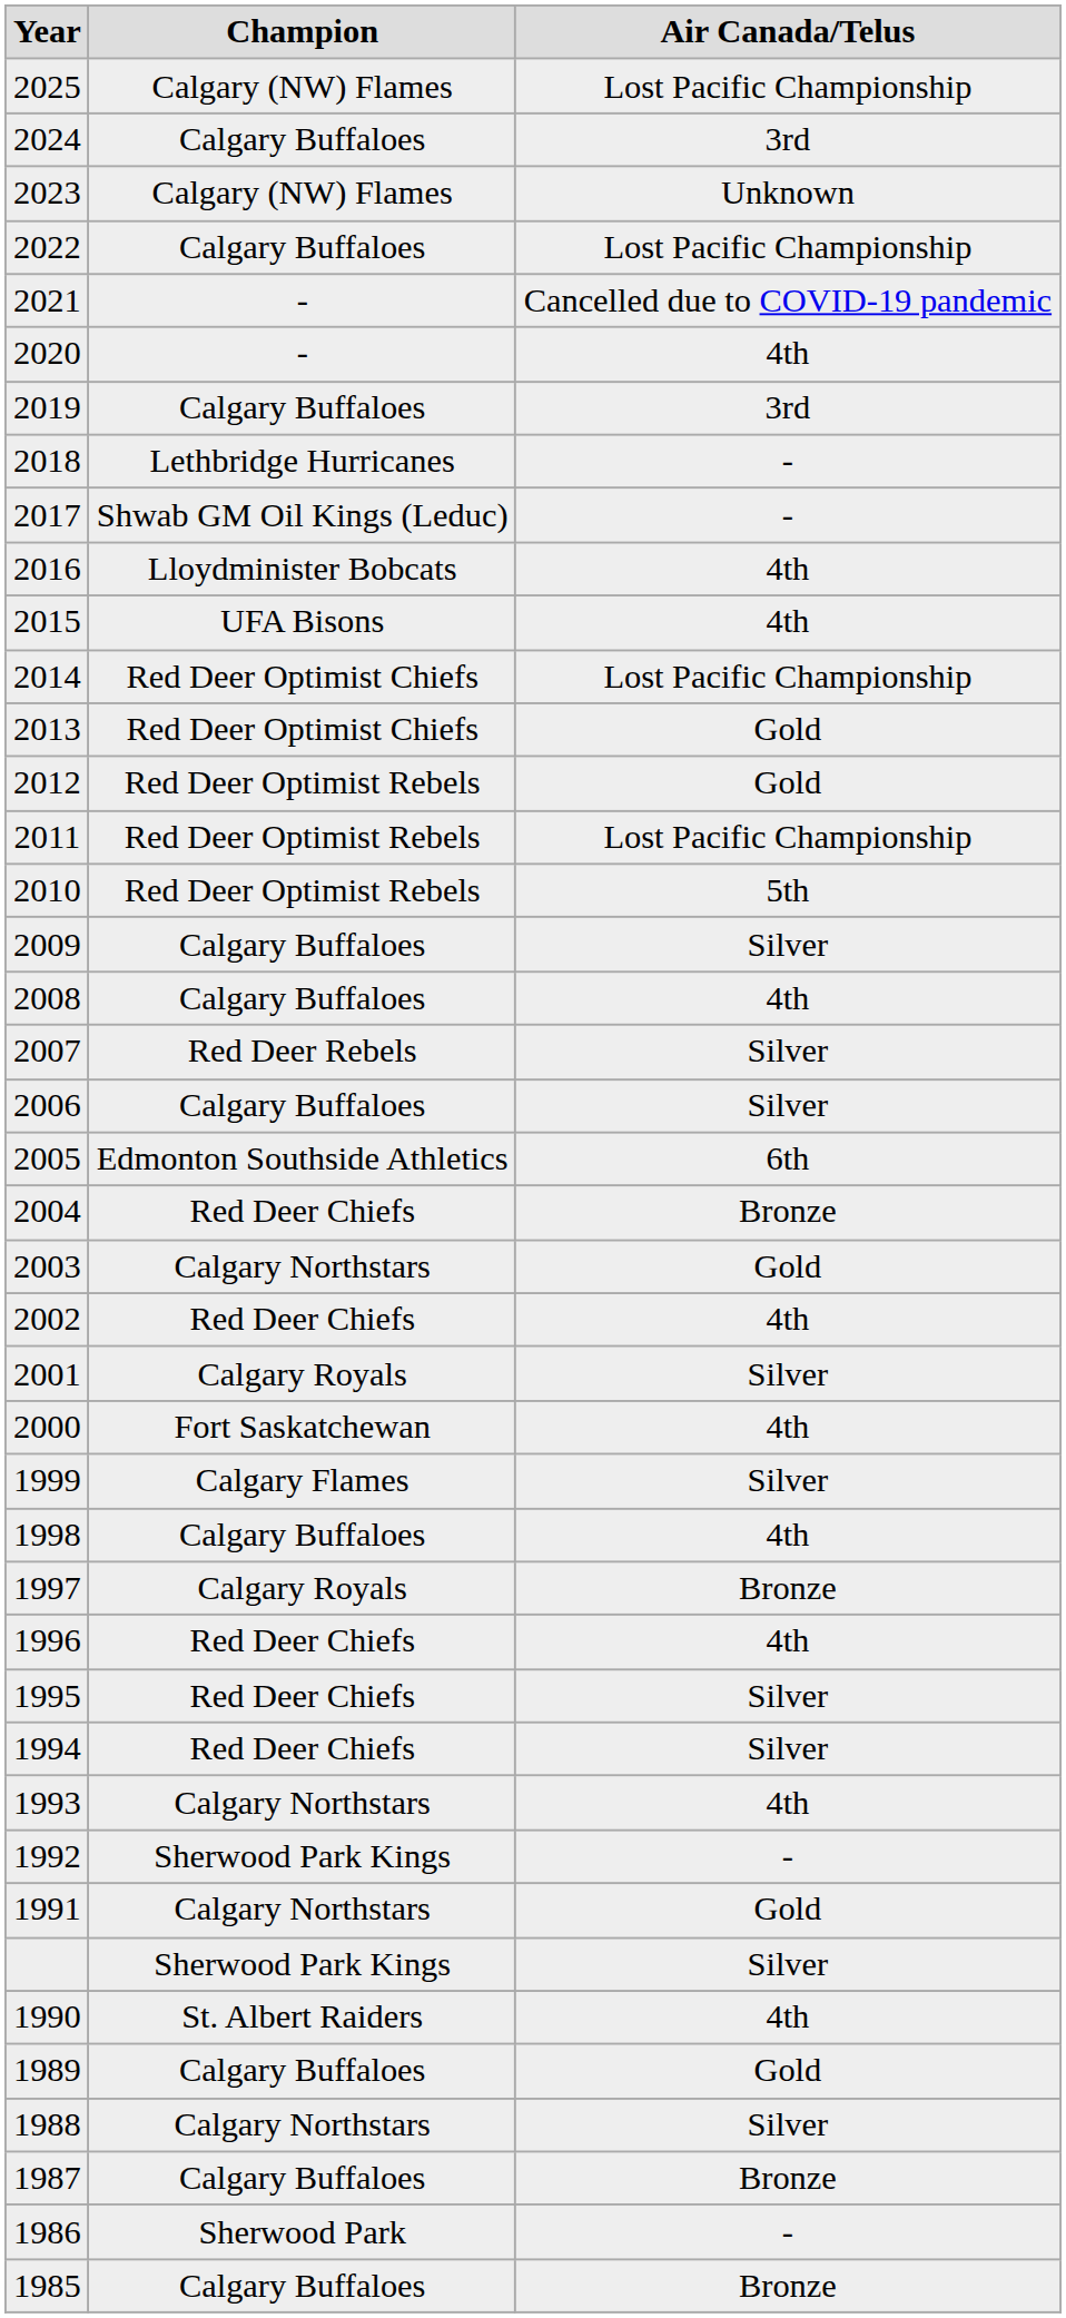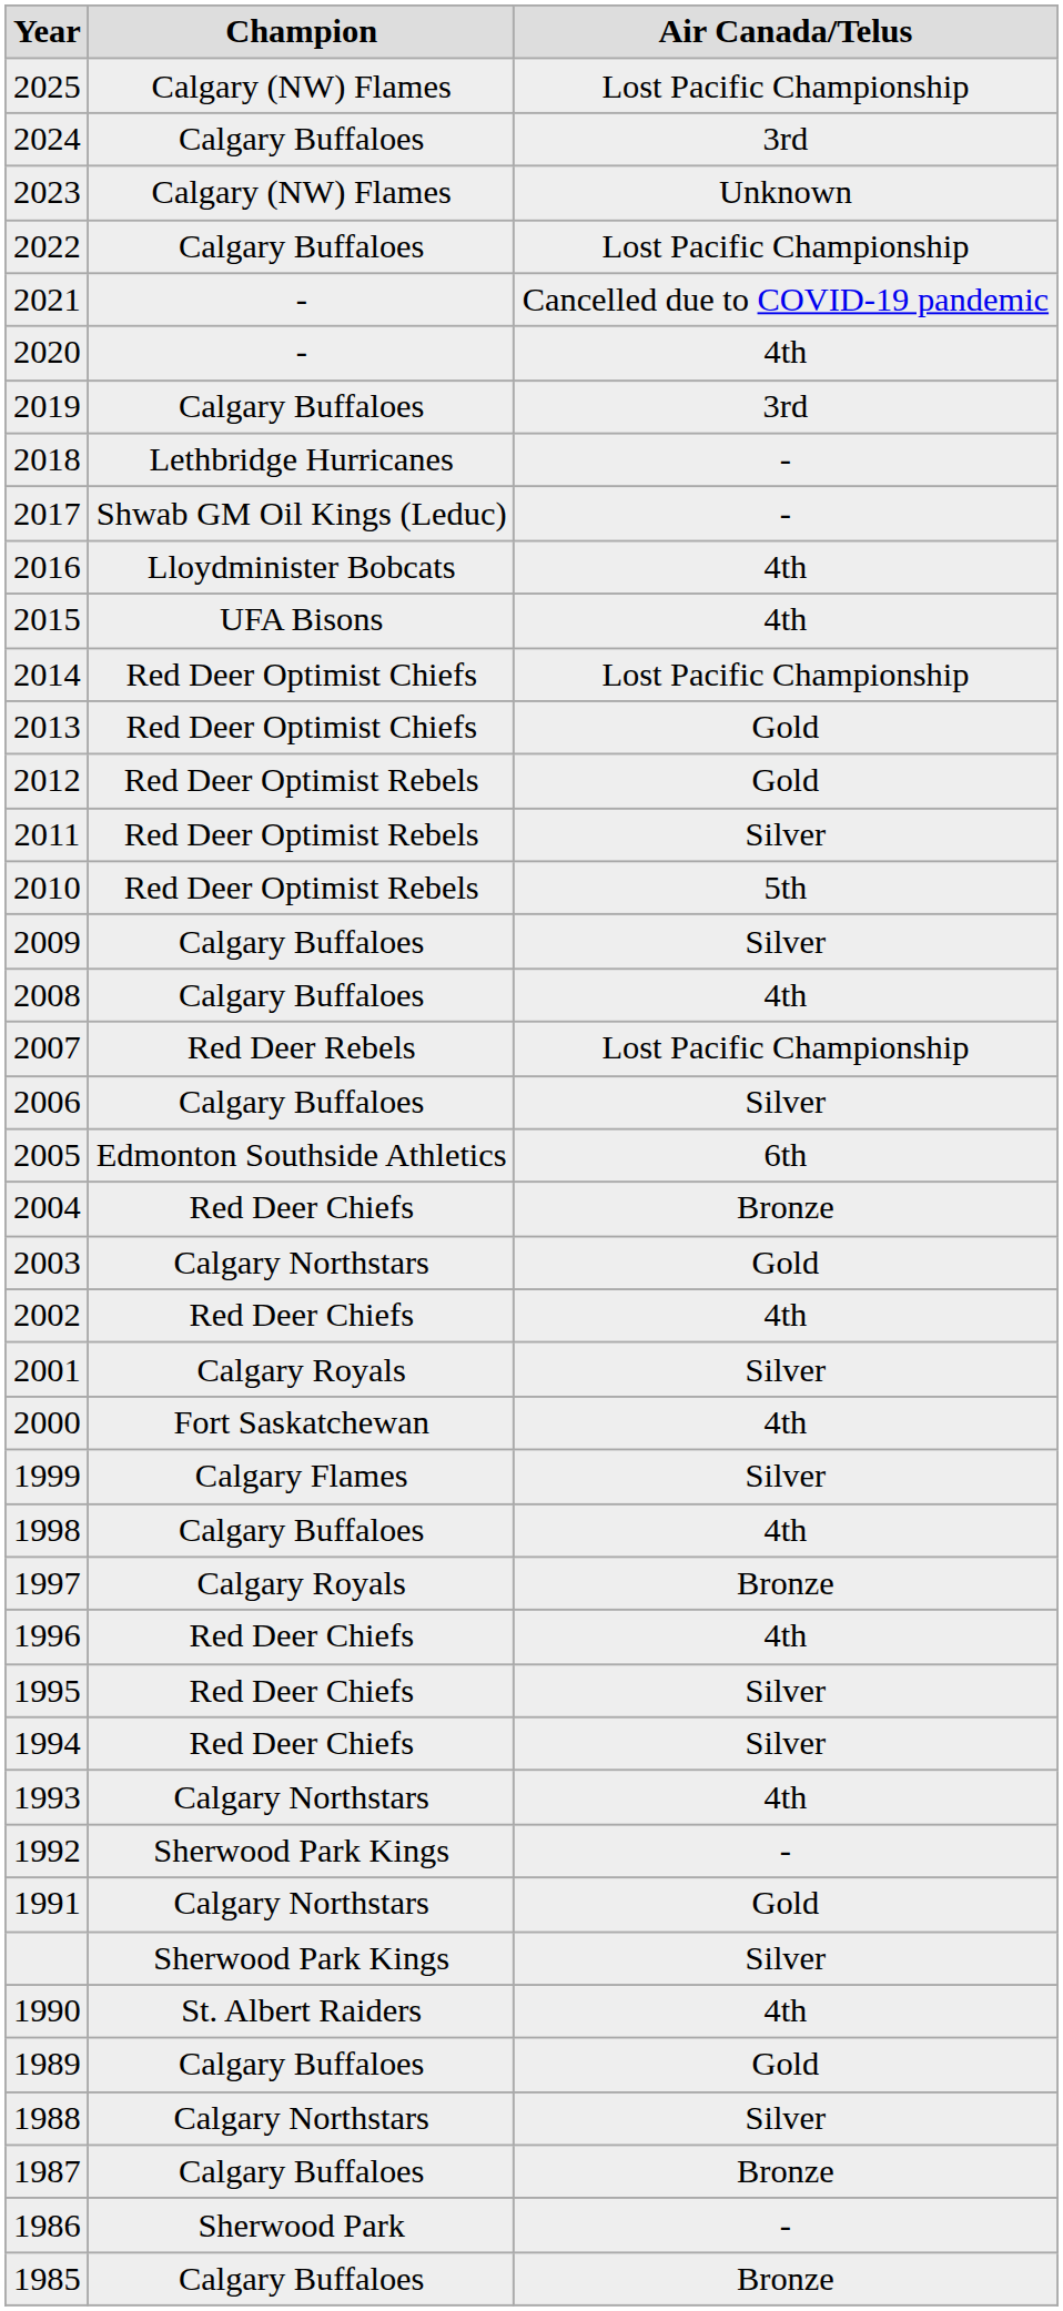2011 | Air Canada/Telus: Lost Pacific Championship -> Silver
2007 | Air Canada/Telus: Silver -> Lost Pacific Championship
